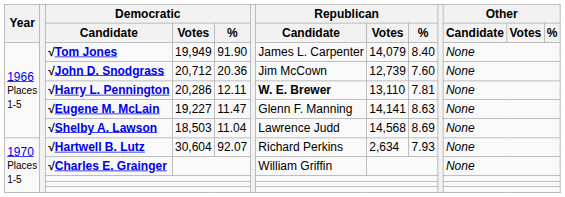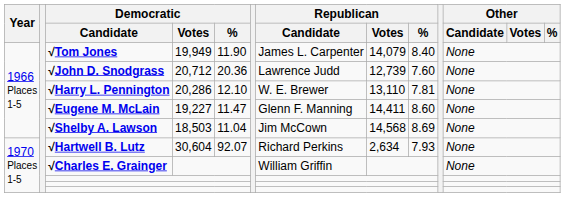√Tom Jones | Democratic / %: 91.90 -> 11.90
√John D. Snodgrass | Republican / Candidate: Jim McCown -> Lawrence Judd
√Harry L. Pennington | Democratic / %: 12.11 -> 12.10
√Harry L. Pennington | Republican / Candidate: bold -> normal
√Eugene M. McLain | Republican / Votes: 14,141 -> 14,411
√Eugene M. McLain | Republican / %: 8.63 -> 8.60
√Shelby A. Lawson | Republican / Candidate: Lawrence Judd -> Jim McCown
